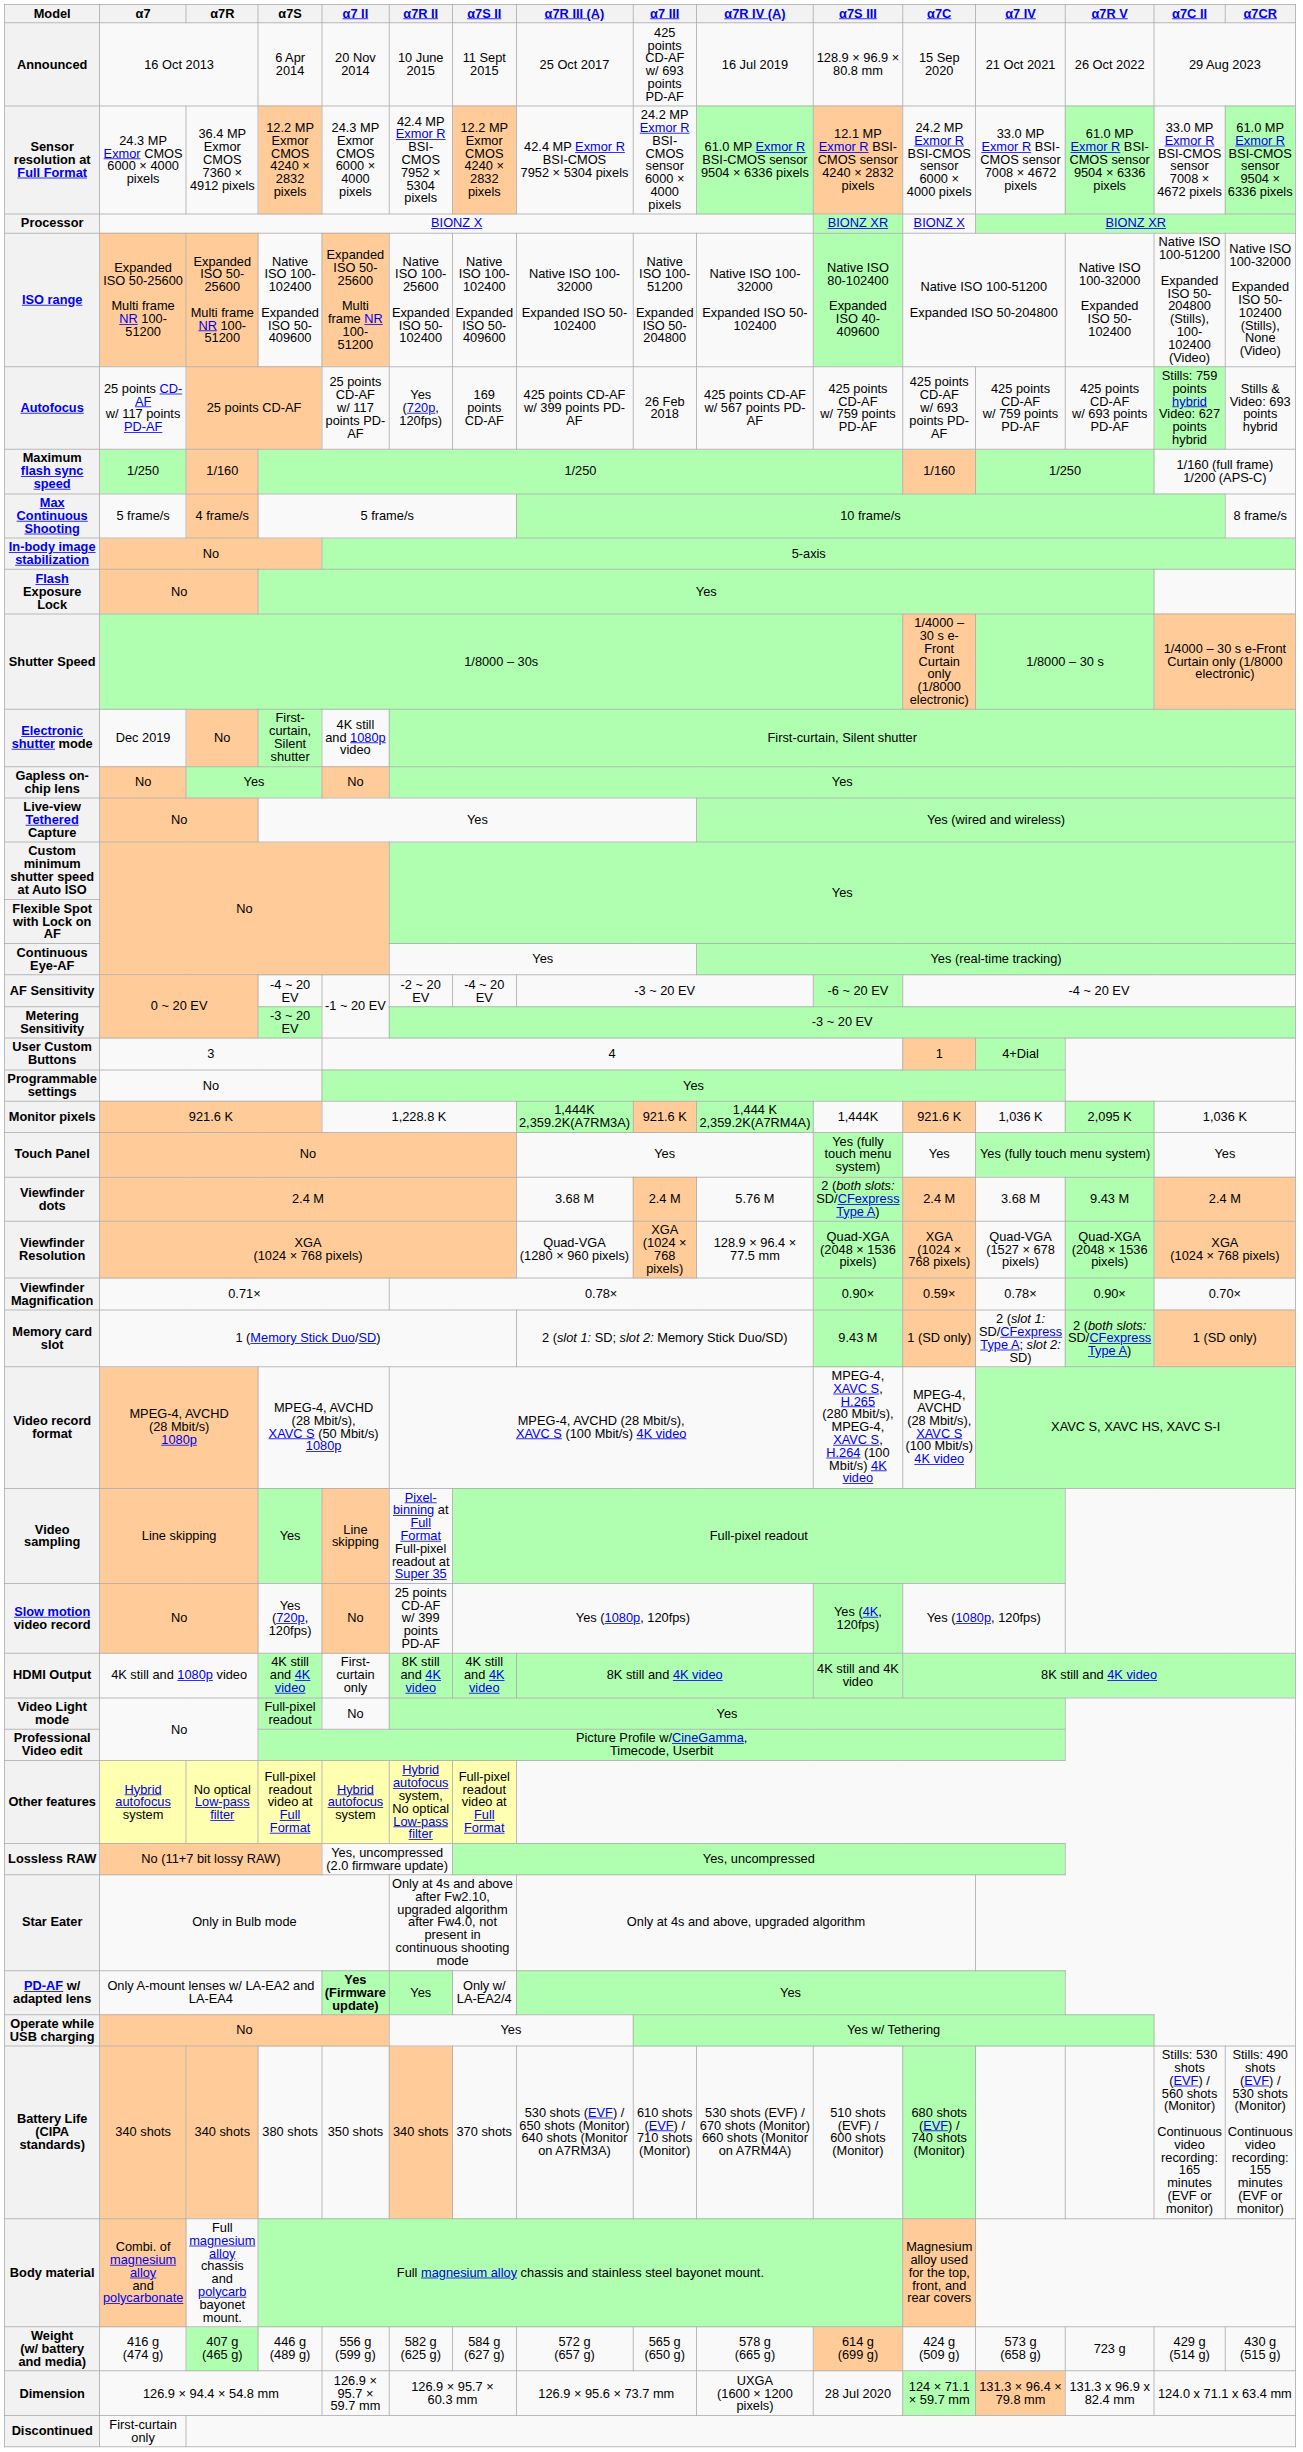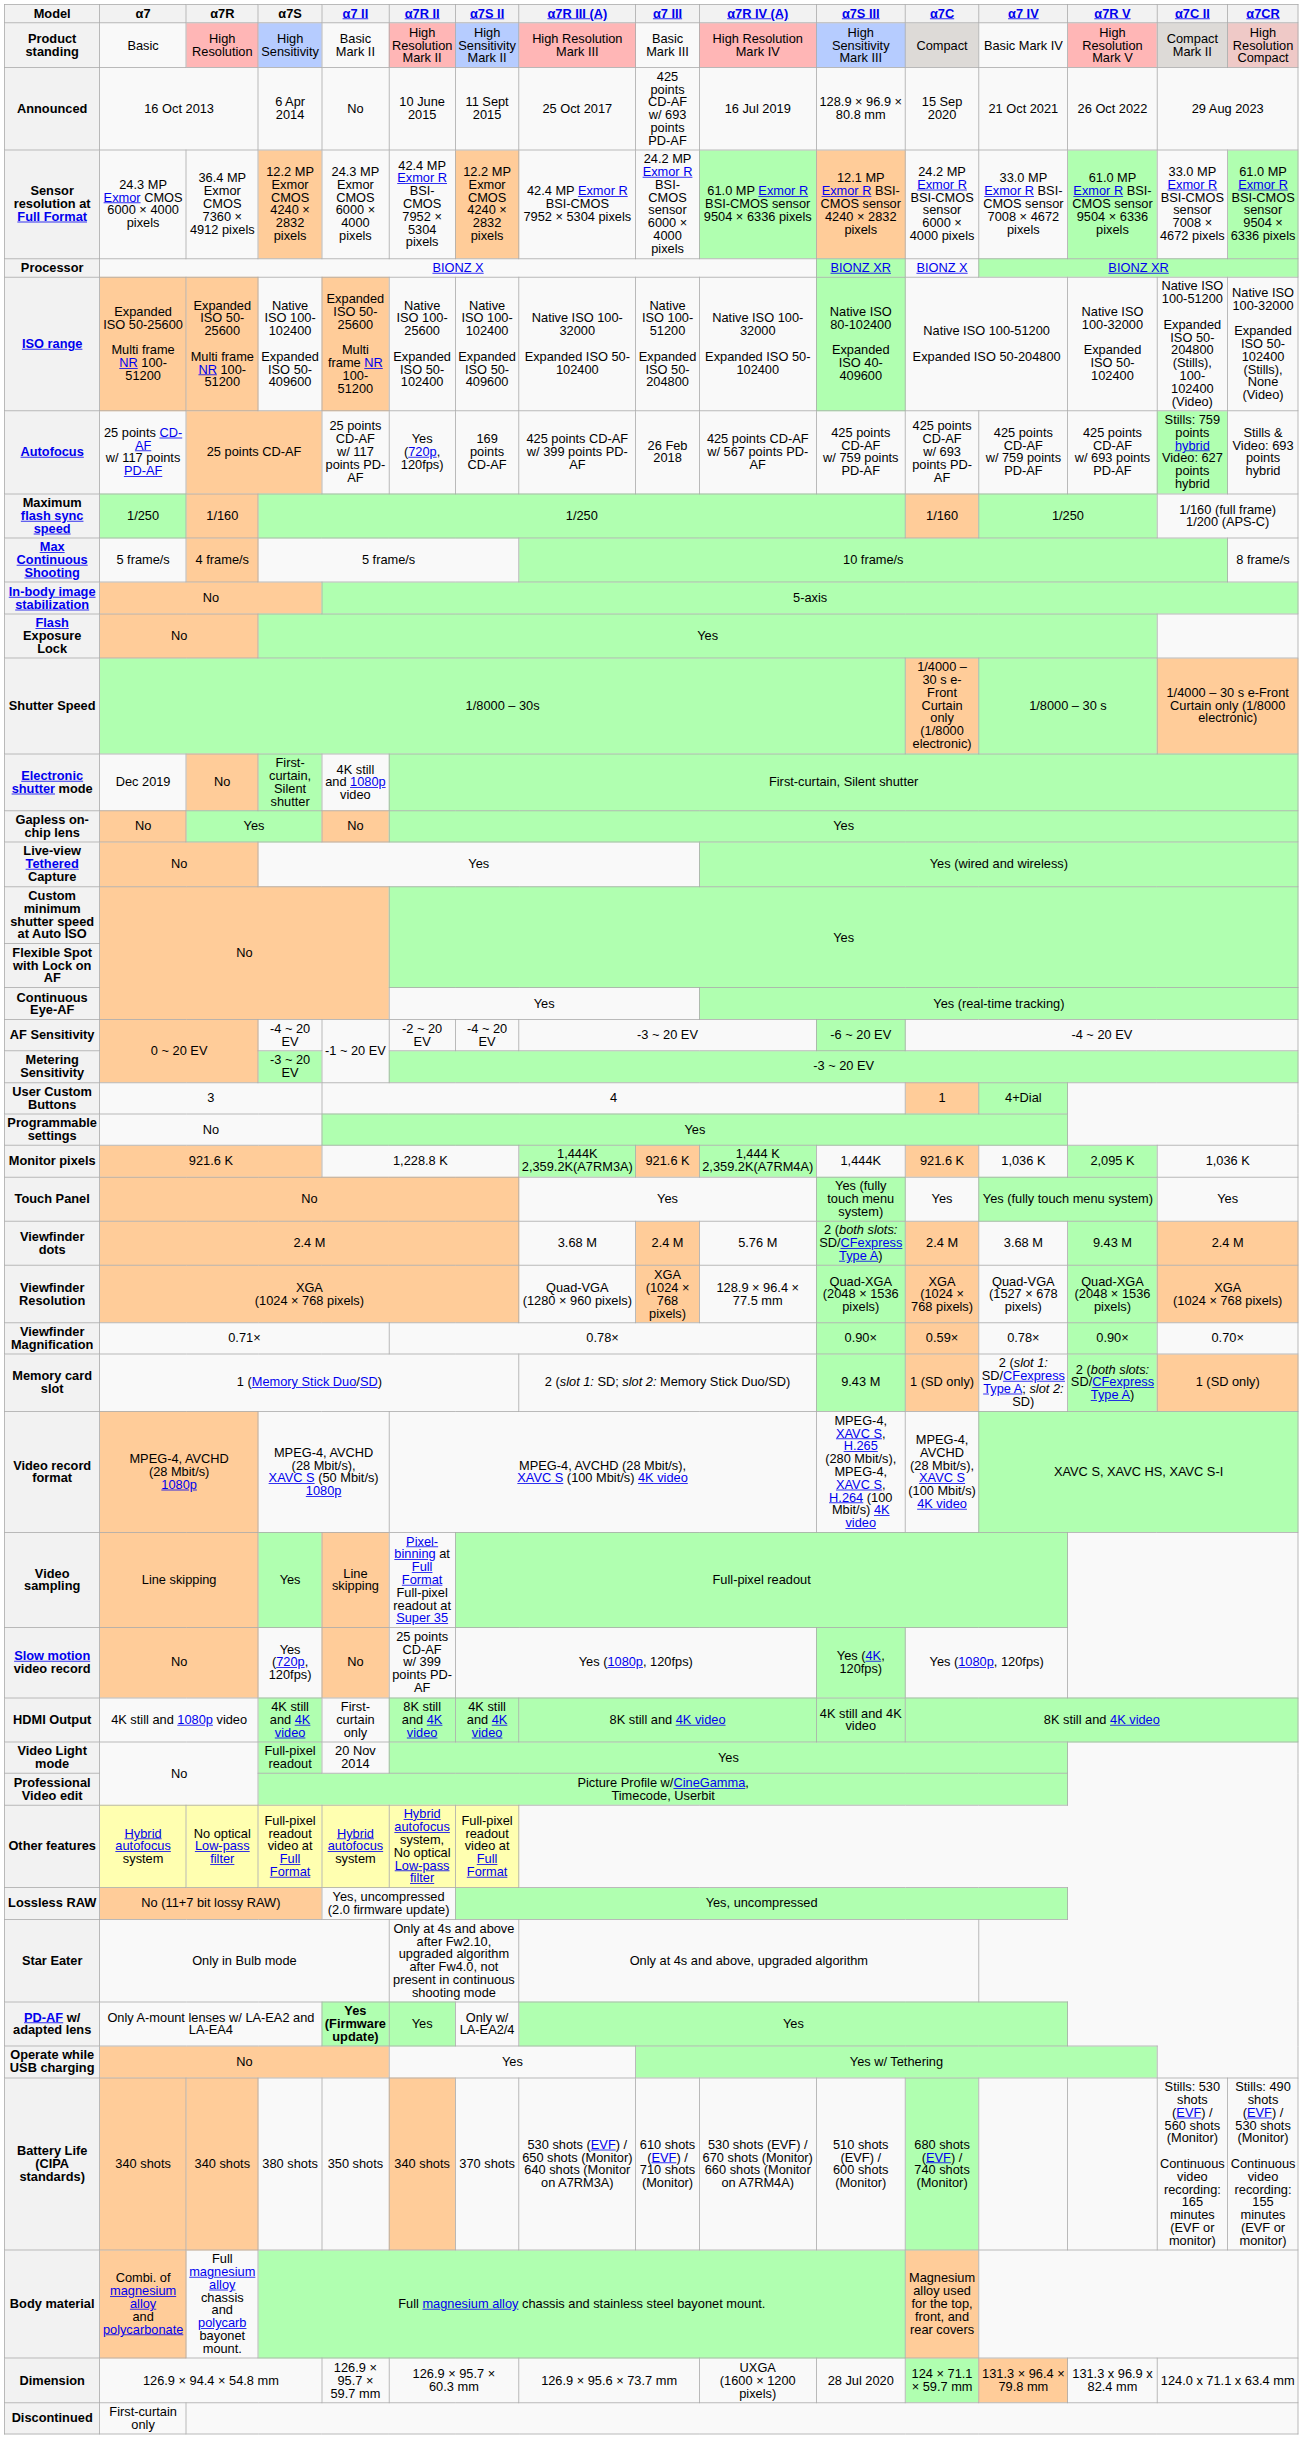+ row: Product standing | Basic | High Resolution | High Sensitivity | Basic Mark II | High Resolution Mark II | High Sensitivity Mark II | High Resolution Mark III | Basic Mark III | High Resolution Mark IV | High Sensitivity Mark III | Compact | Basic Mark IV | High Resolution Mark V | Compact Mark II | High Resolution Compact
Announced | α7 II: 20 Nov 2014 -> No
Video Light mode | α7 II: No -> 20 Nov 2014
- row: Weight (w/ battery and media) | 416 g (474 g) | 407 g (465 g) | 446 g (489 g) | 556 g (599 g) | 582 g (625 g) | 584 g (627 g) | 572 g (657 g) | 565 g (650 g) | 578 g (665 g) | 614 g (699 g) | 424 g (509 g) | 573 g (658 g) | 723 g | 429 g (514 g) | 430 g (515 g)
